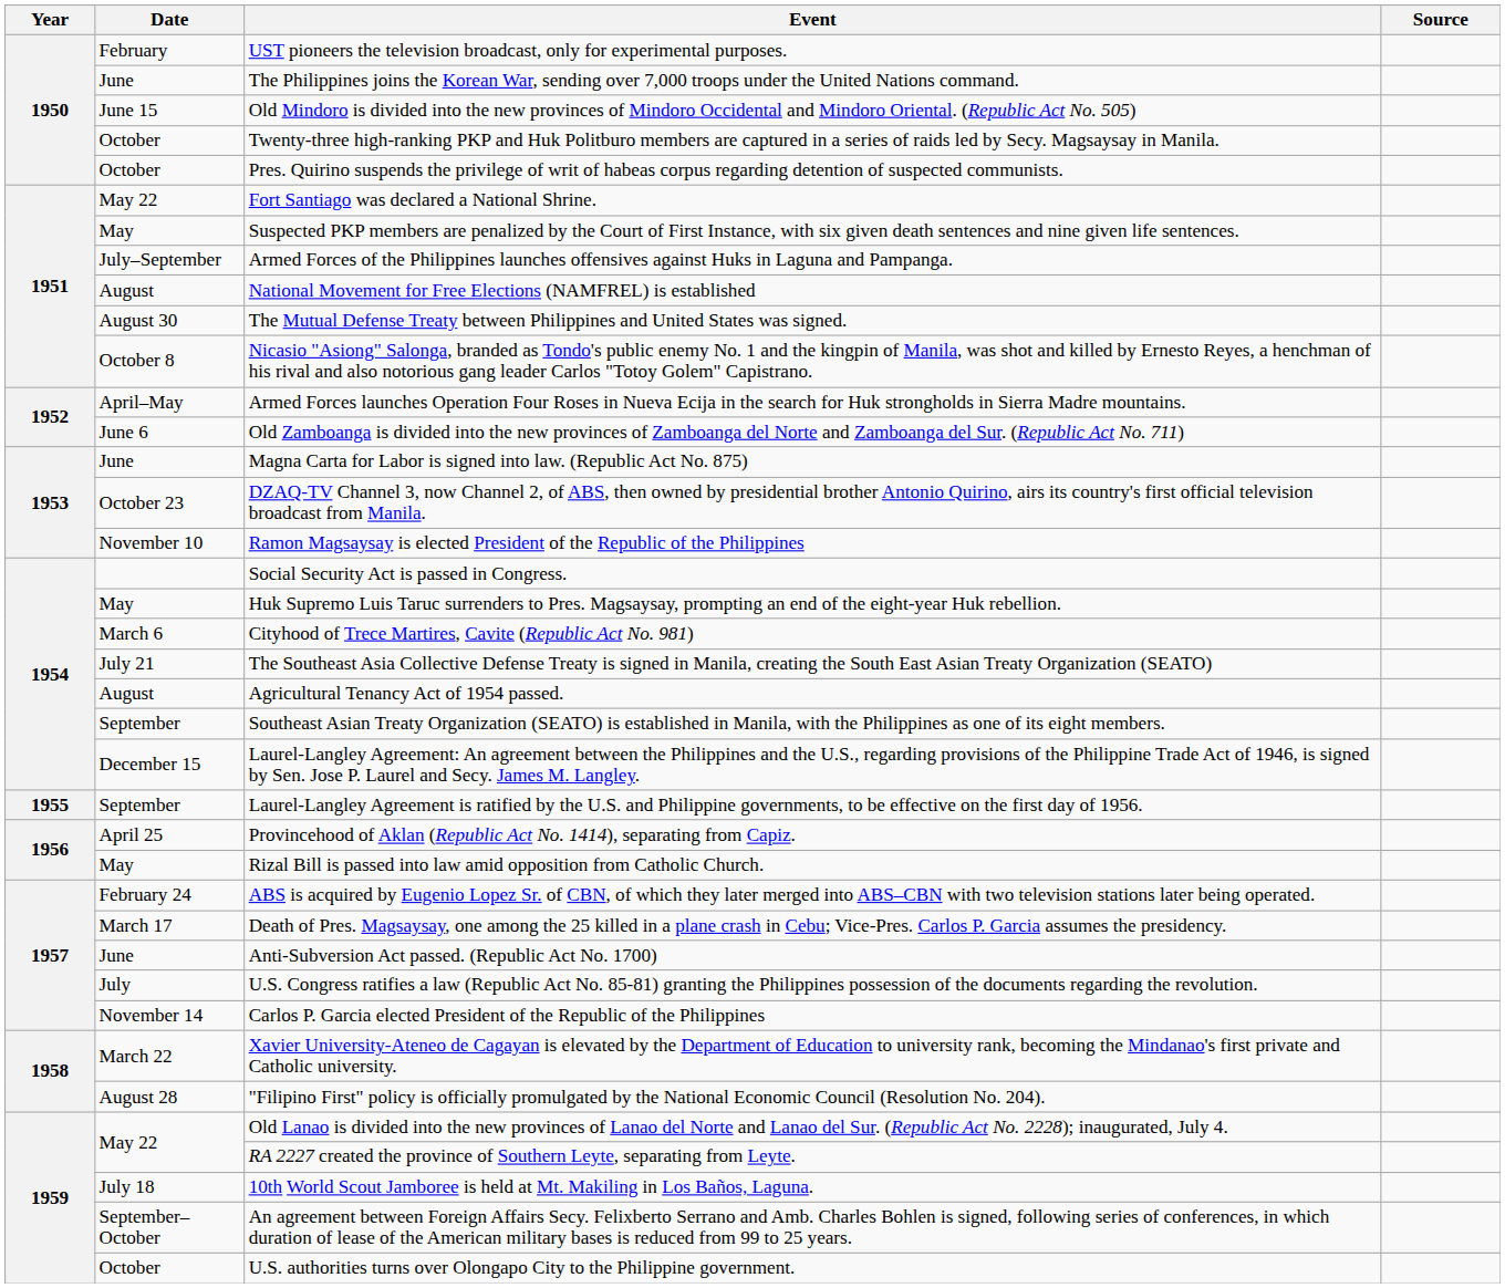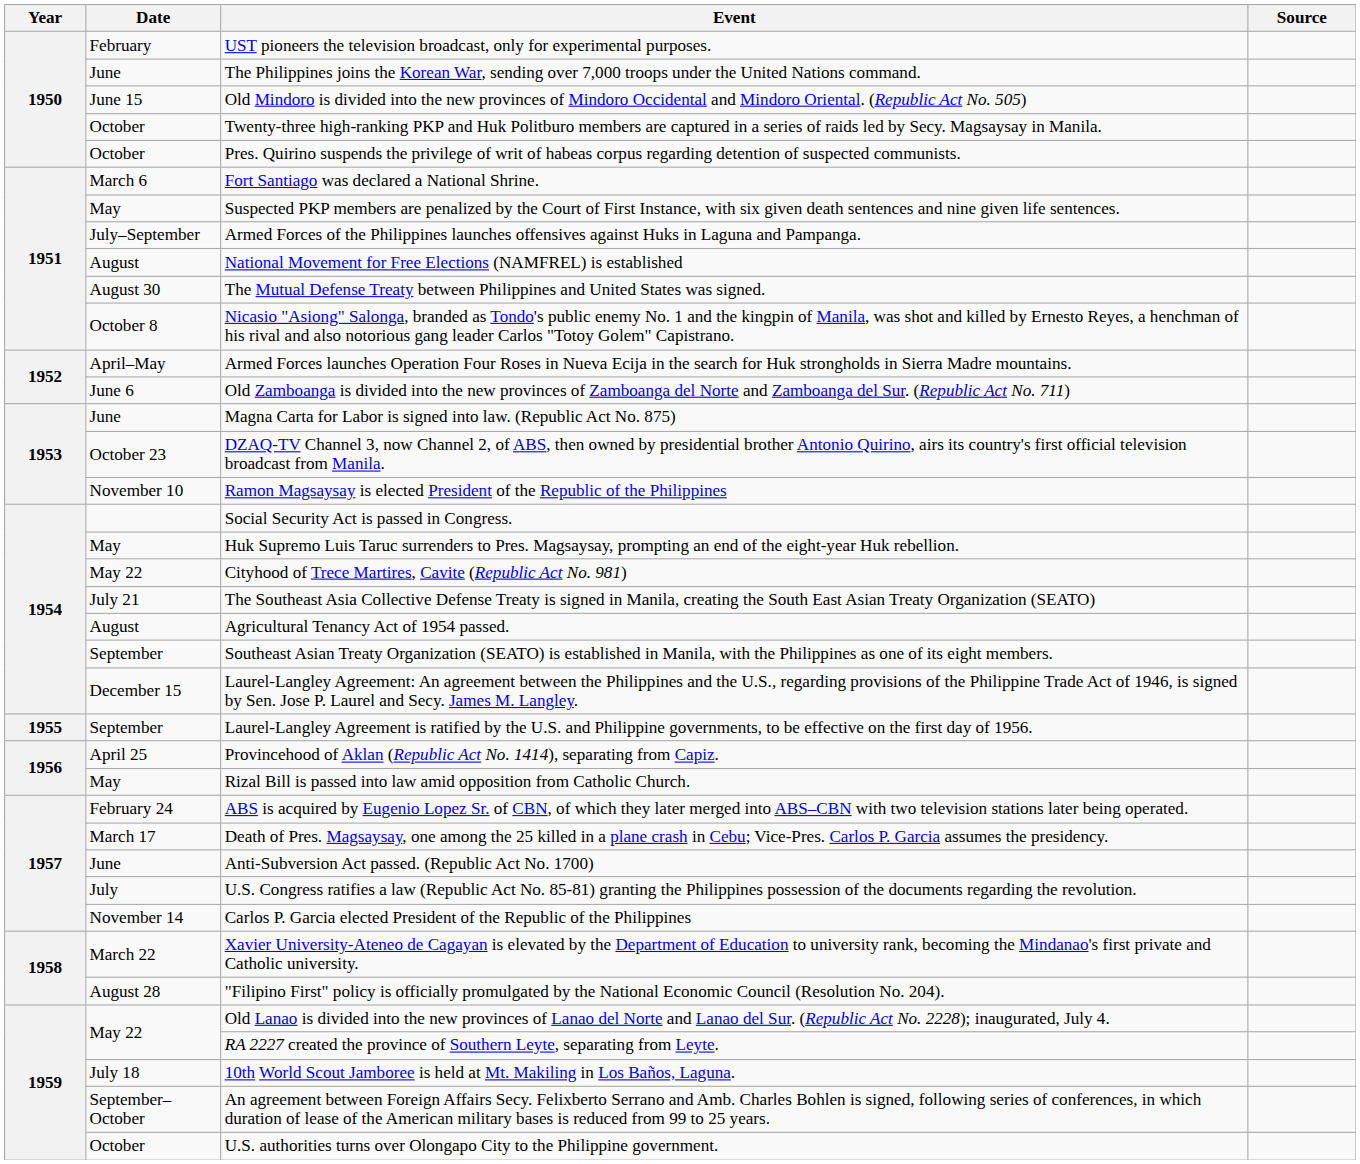Fort Santiago was declared a National Shrine. | Date: May 22 -> March 6
Cityhood of Trece Martires, Cavite (Republic Act No. 981) | Date: March 6 -> May 22
